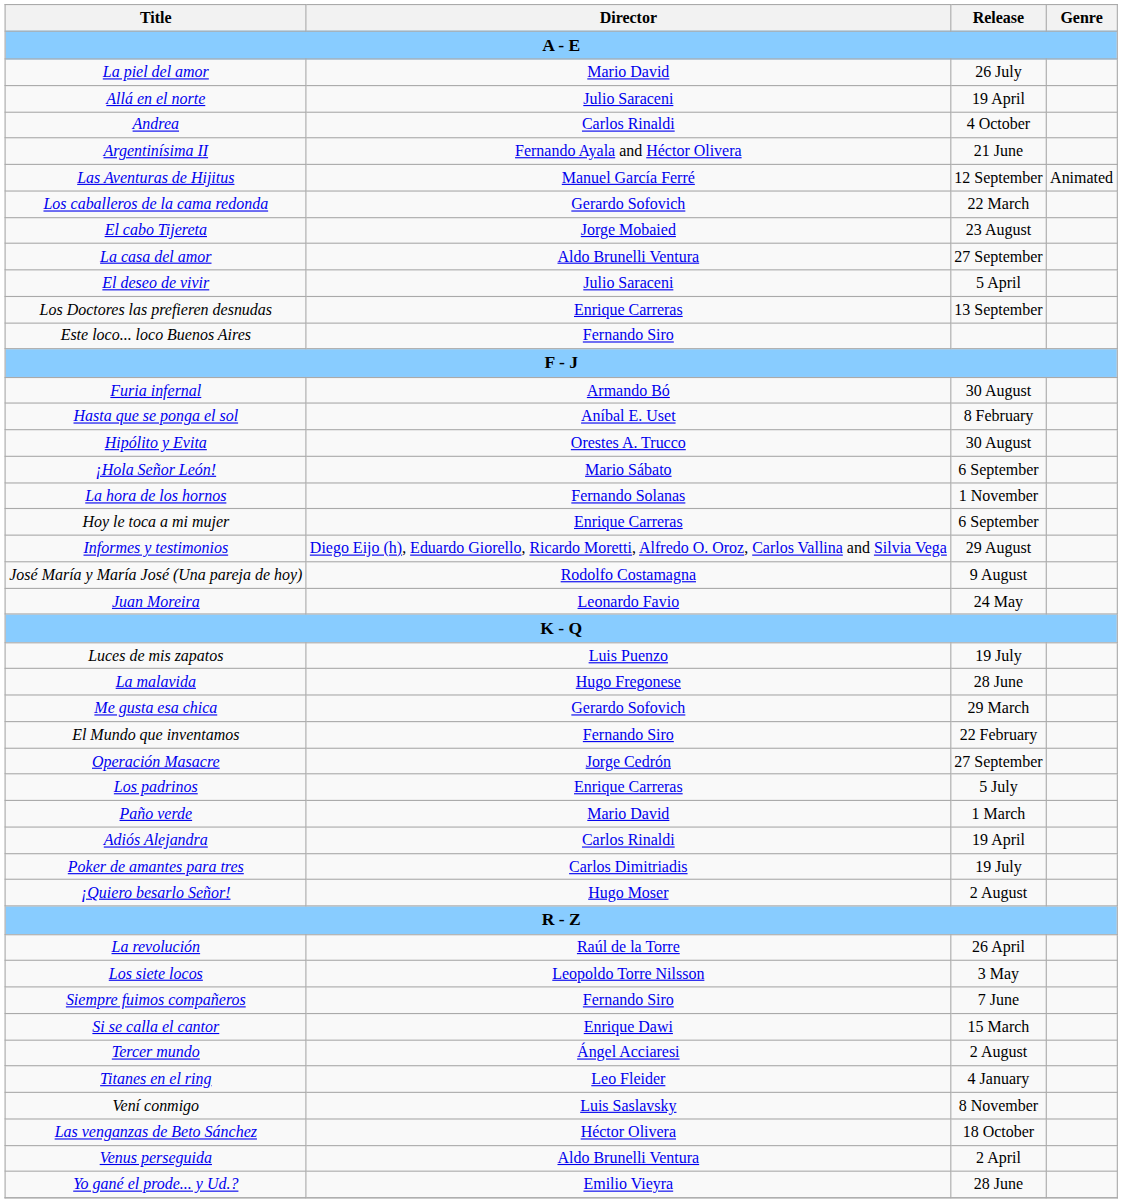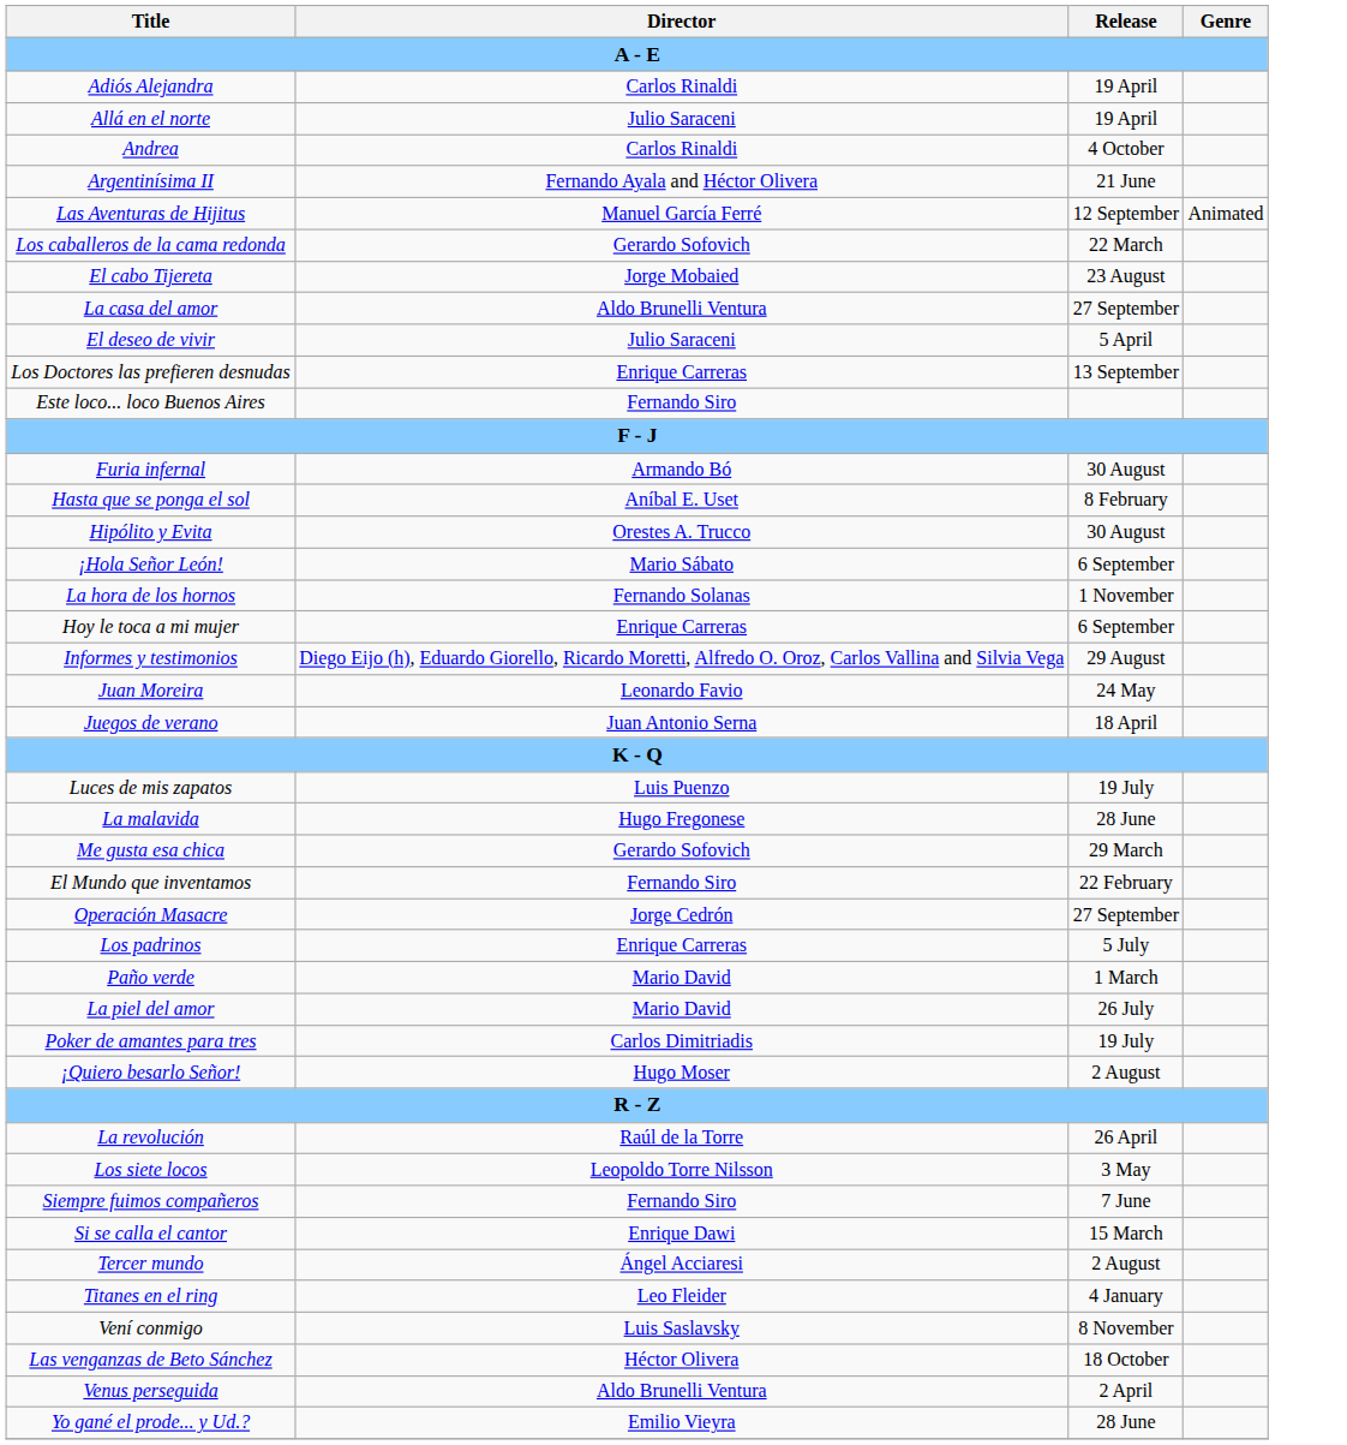rows swapped: Adiós Alejandra <-> La piel del amor
- row: José María y María José (Una pareja de hoy) | Rodolfo Costamagna | 9 August
+ row: Juegos de verano | Juan Antonio Serna | 18 April
